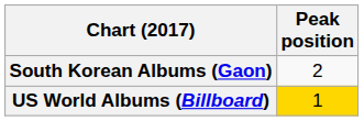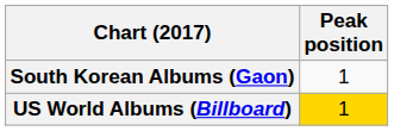South Korean Albums (Gaon) | Peak position: 2 -> 1
